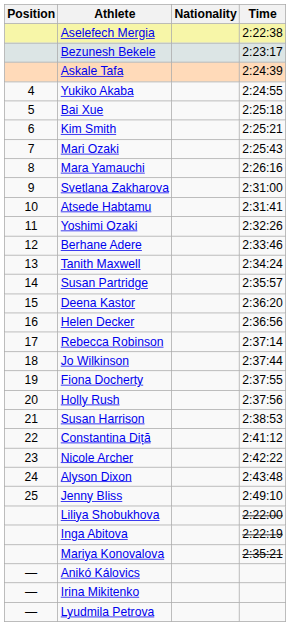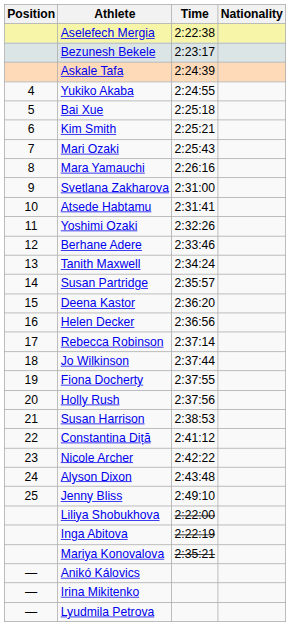columns swapped: Nationality <-> Time
